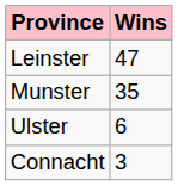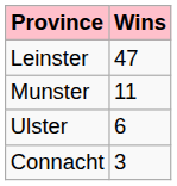Munster | Wins: 35 -> 11
